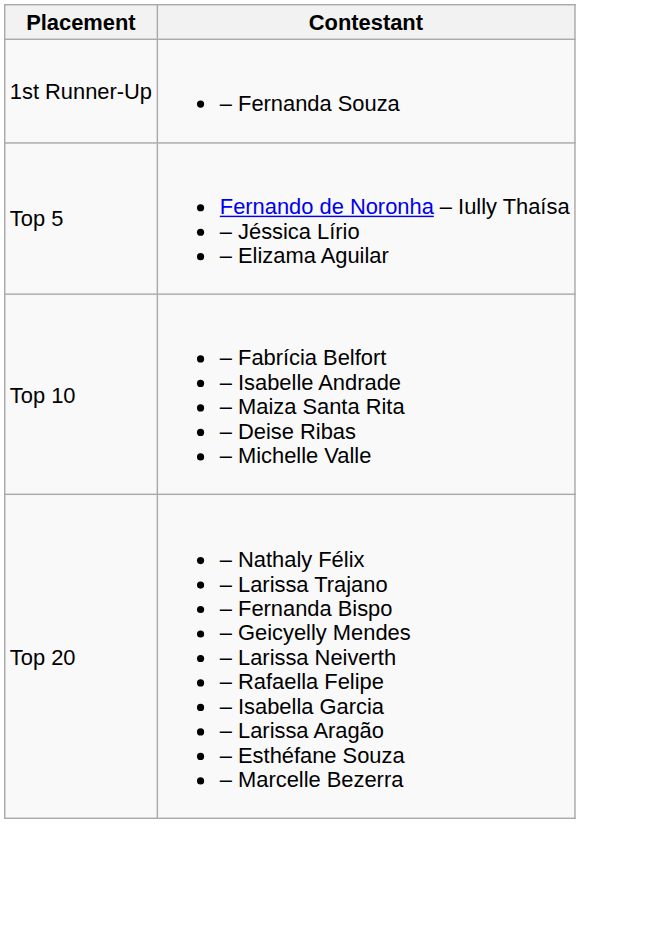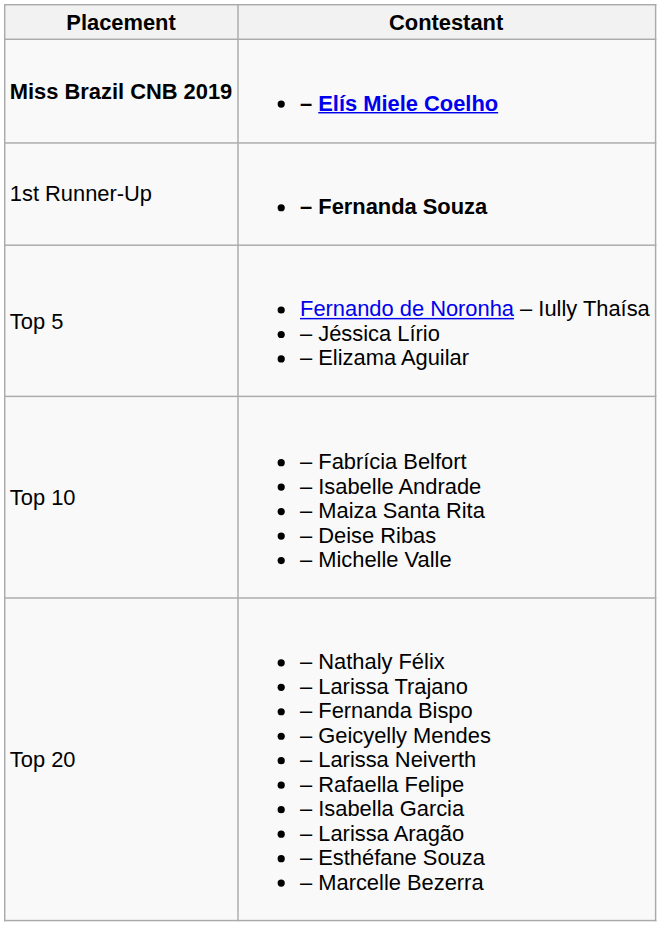+ row: Miss Brazil CNB 2019 | – Elís Miele Coelho
1st Runner-Up | Contestant: normal -> bold
